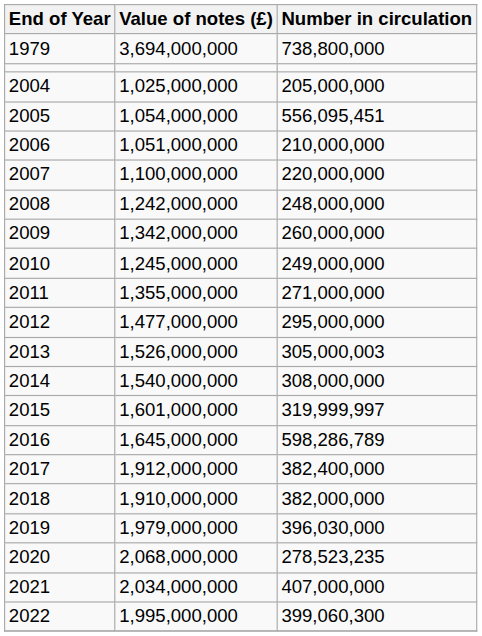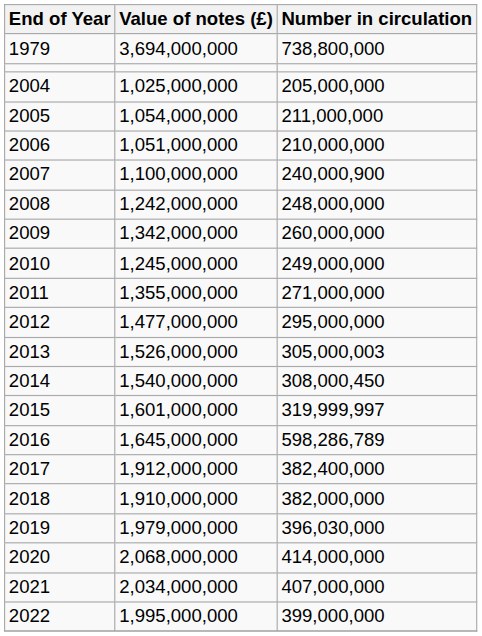2005 | Number in circulation: 556,095,451 -> 211,000,000
2007 | Number in circulation: 220,000,000 -> 240,000,900
2014 | Number in circulation: 308,000,000 -> 308,000,450
2020 | Number in circulation: 278,523,235 -> 414,000,000
2022 | Number in circulation: 399,060,300 -> 399,000,000
